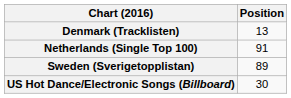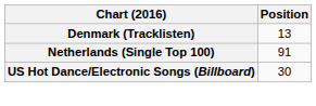- row: Sweden (Sverigetopplistan) | 89
